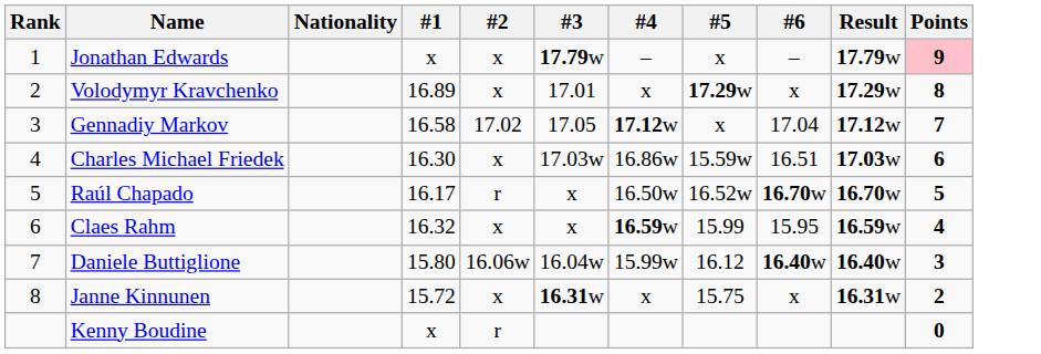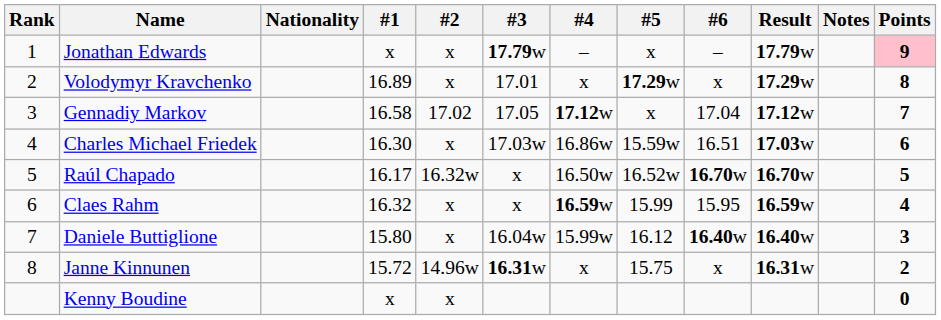+ column: Notes
Raúl Chapado | #2: r -> 16.32w
Daniele Buttiglione | #2: 16.06w -> x
Janne Kinnunen | #2: x -> 14.96w
Kenny Boudine | #2: r -> x
